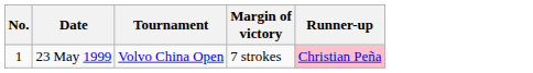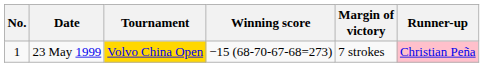+ column: Winning score | −15 (68-70-67-68=273)
23 May 1999 | Tournament: no background -> gold background
